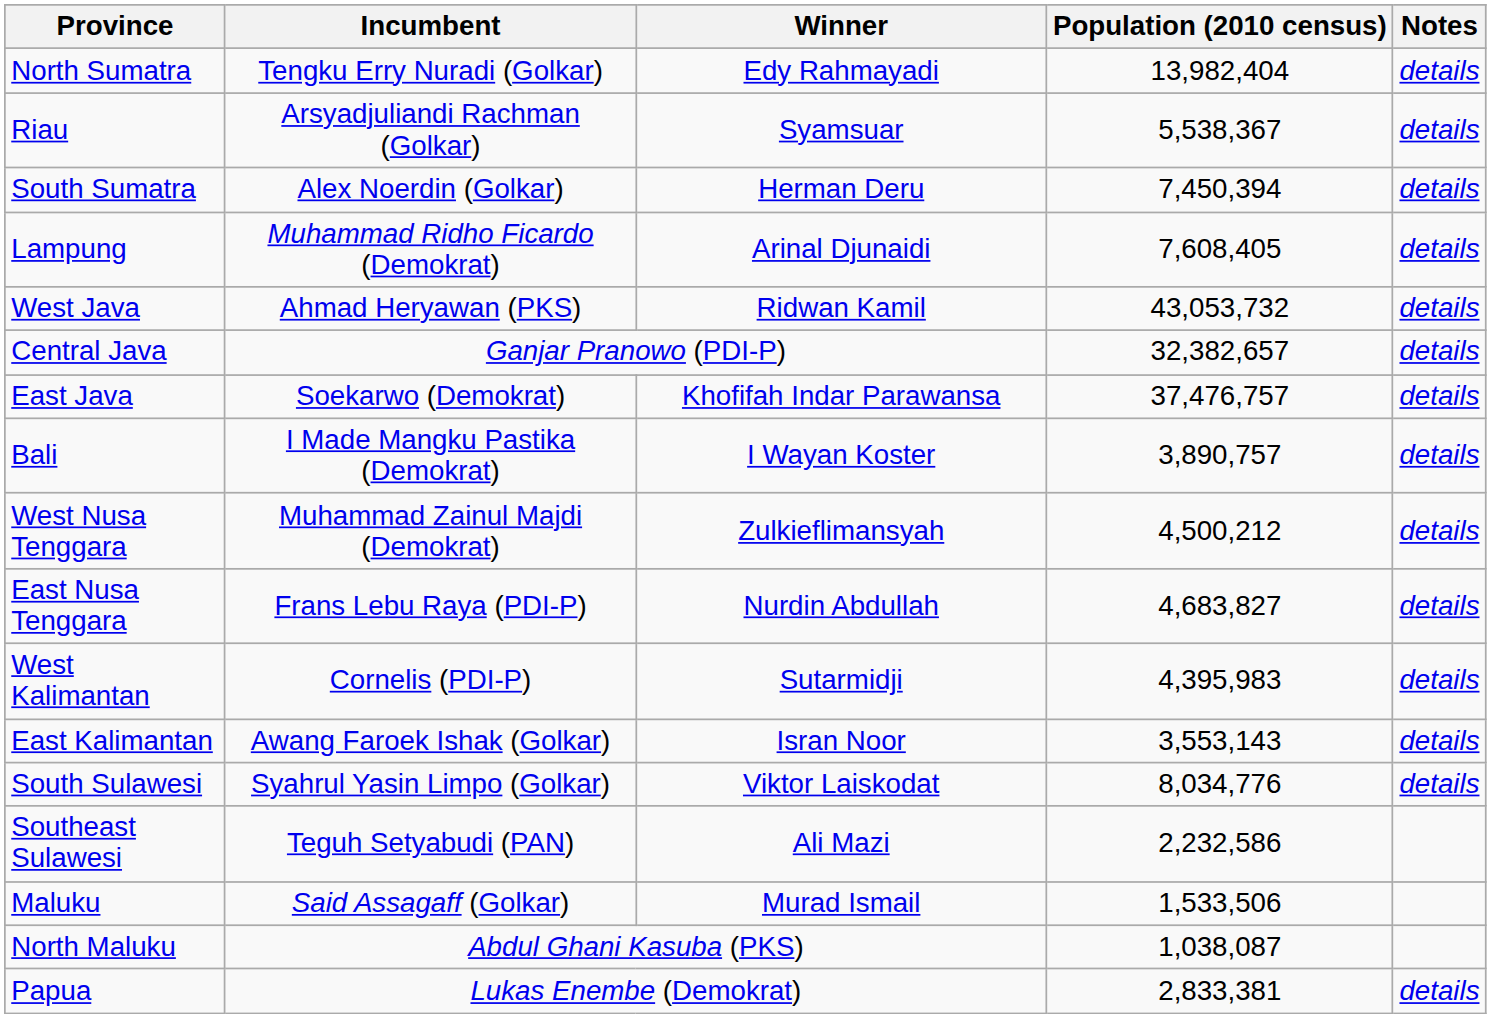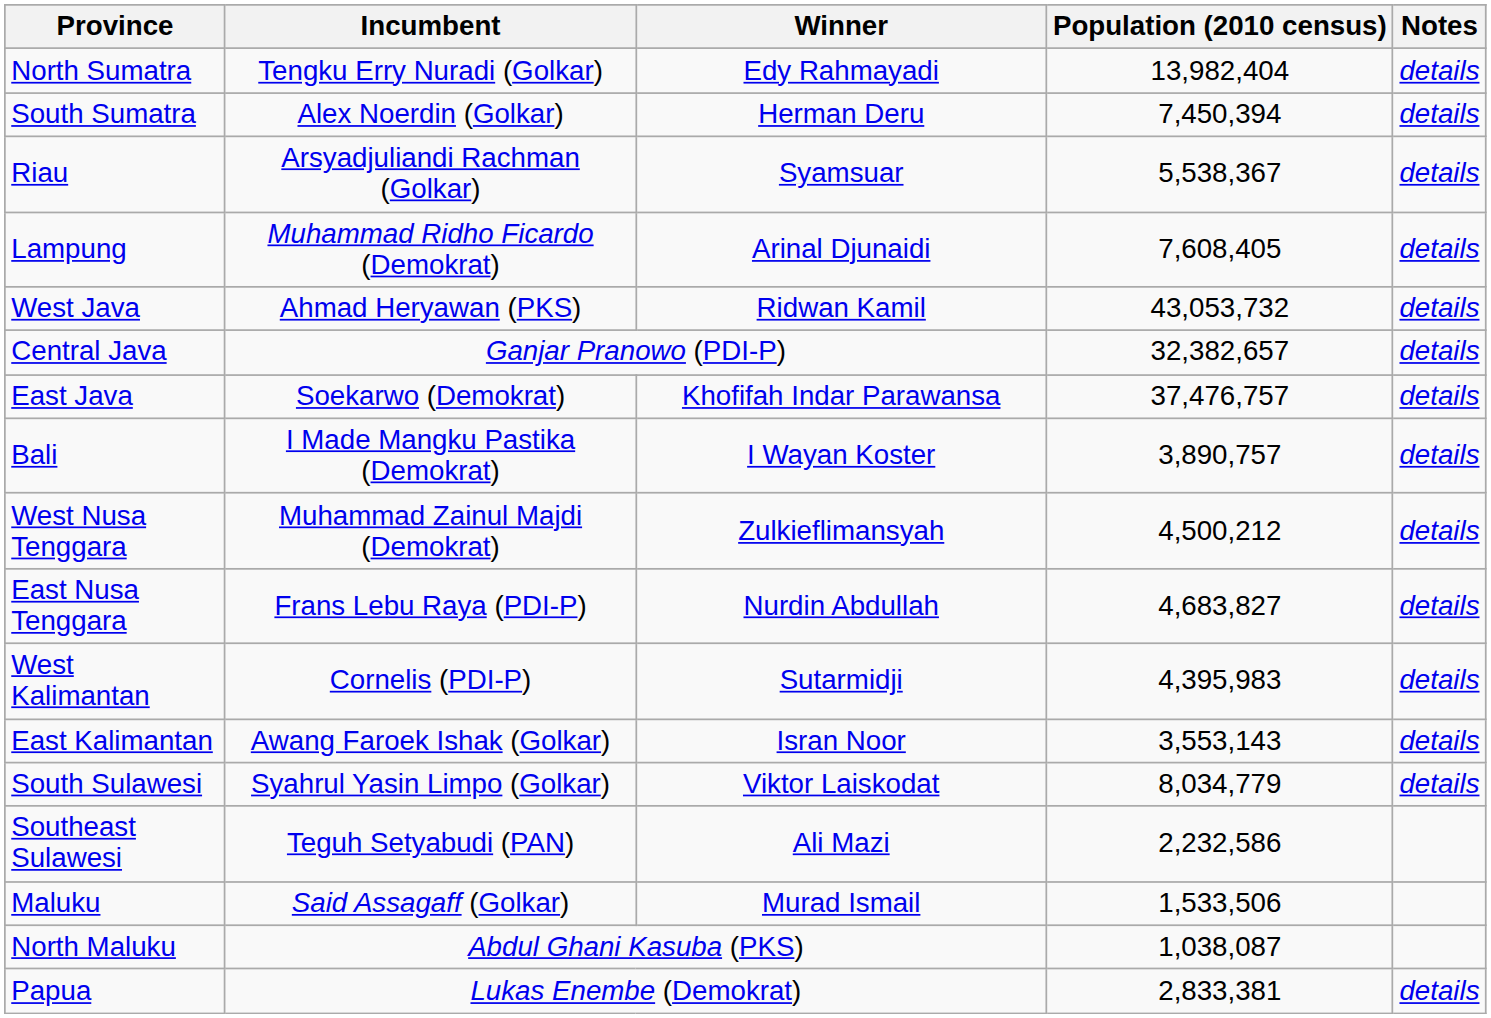rows swapped: Riau <-> South Sumatra
South Sulawesi | Population (2010 census): 8,034,776 -> 8,034,779
